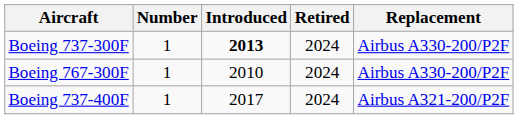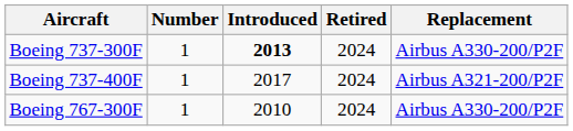rows swapped: Boeing 737-400F <-> Boeing 767-300F
